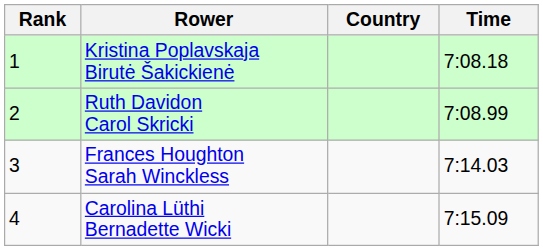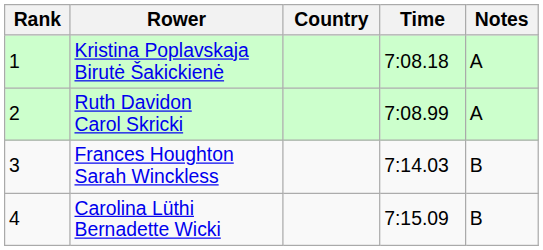+ column: Notes | A | A | B | B
